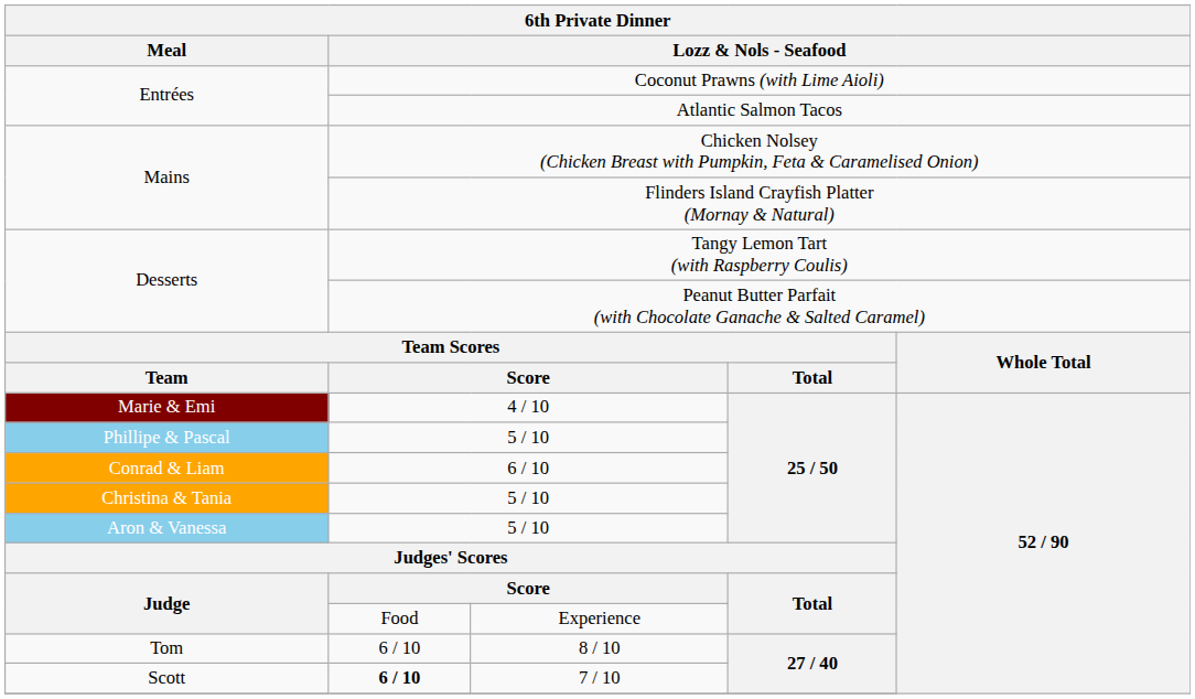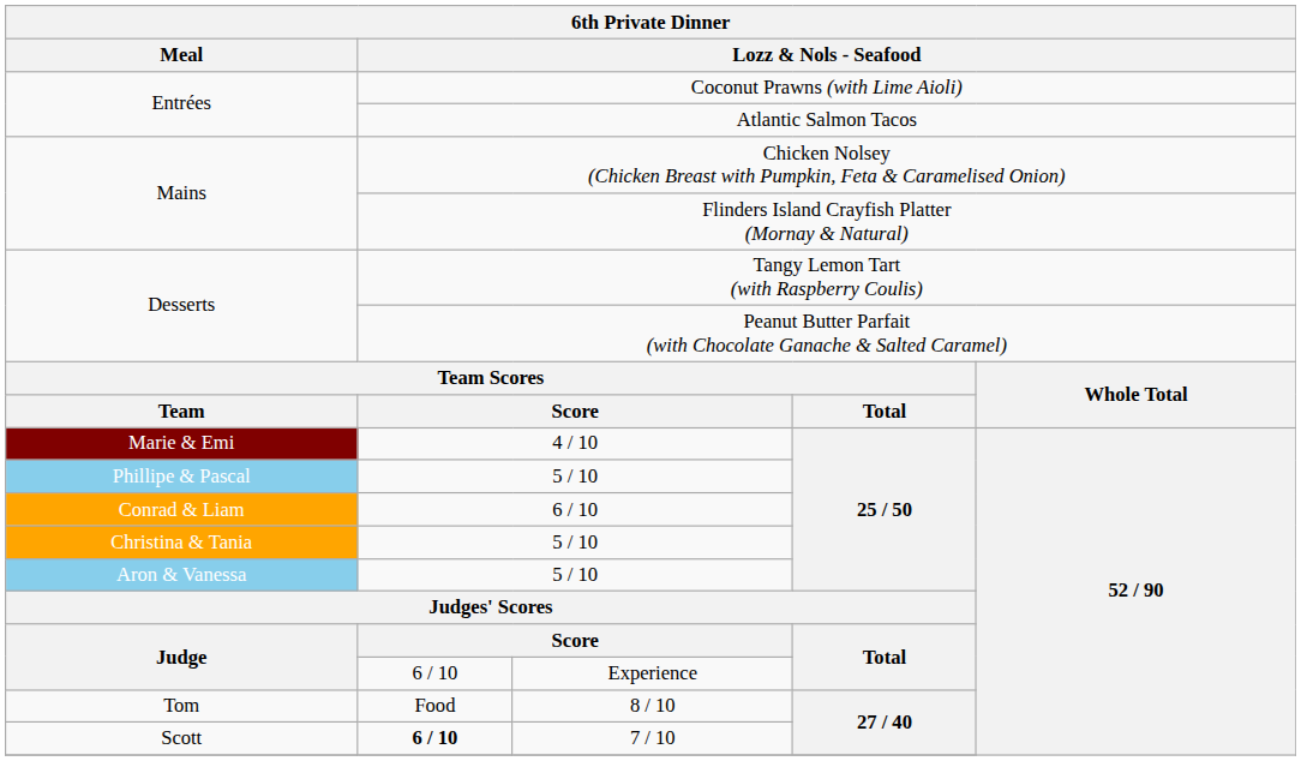Experience | column 2: Food -> 6 / 10
8 / 10 | column 2: 6 / 10 -> Food
